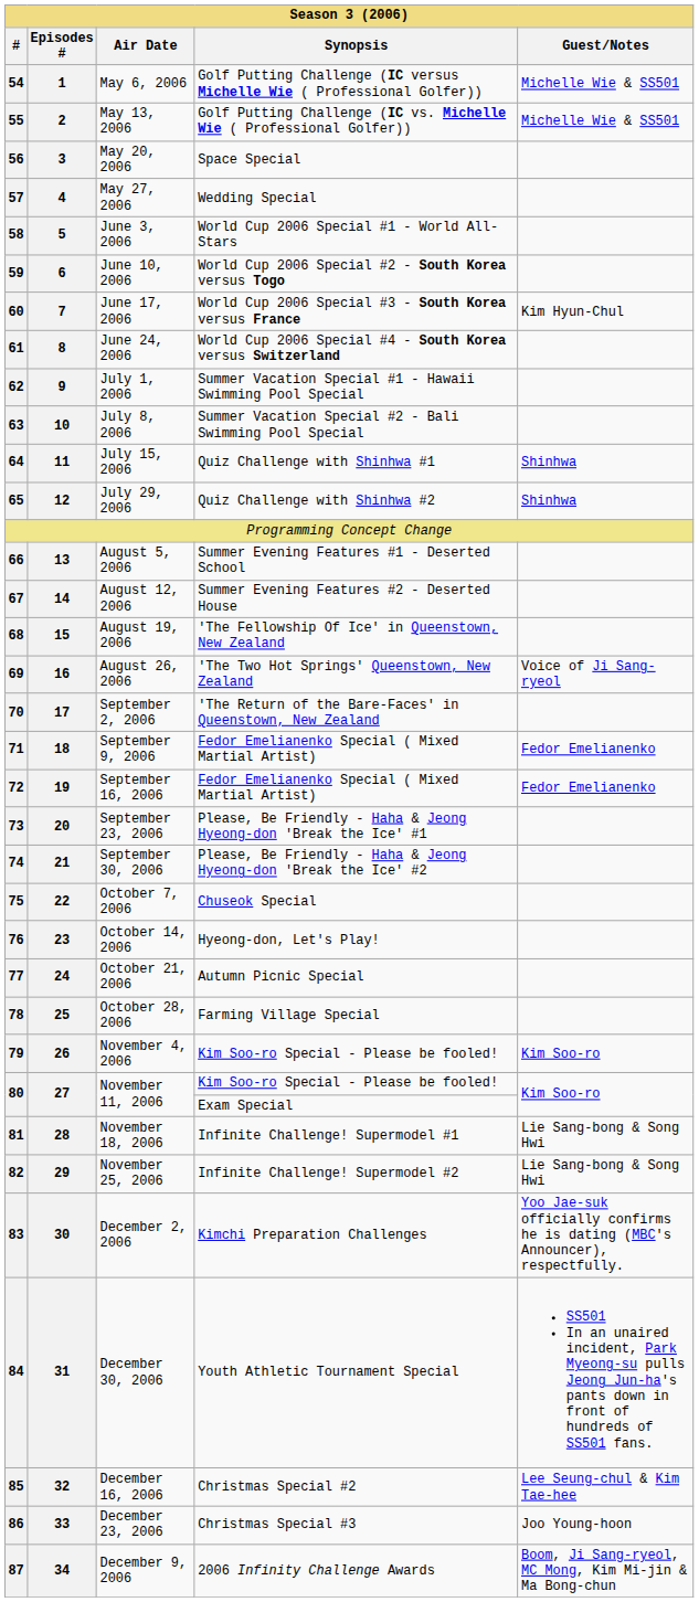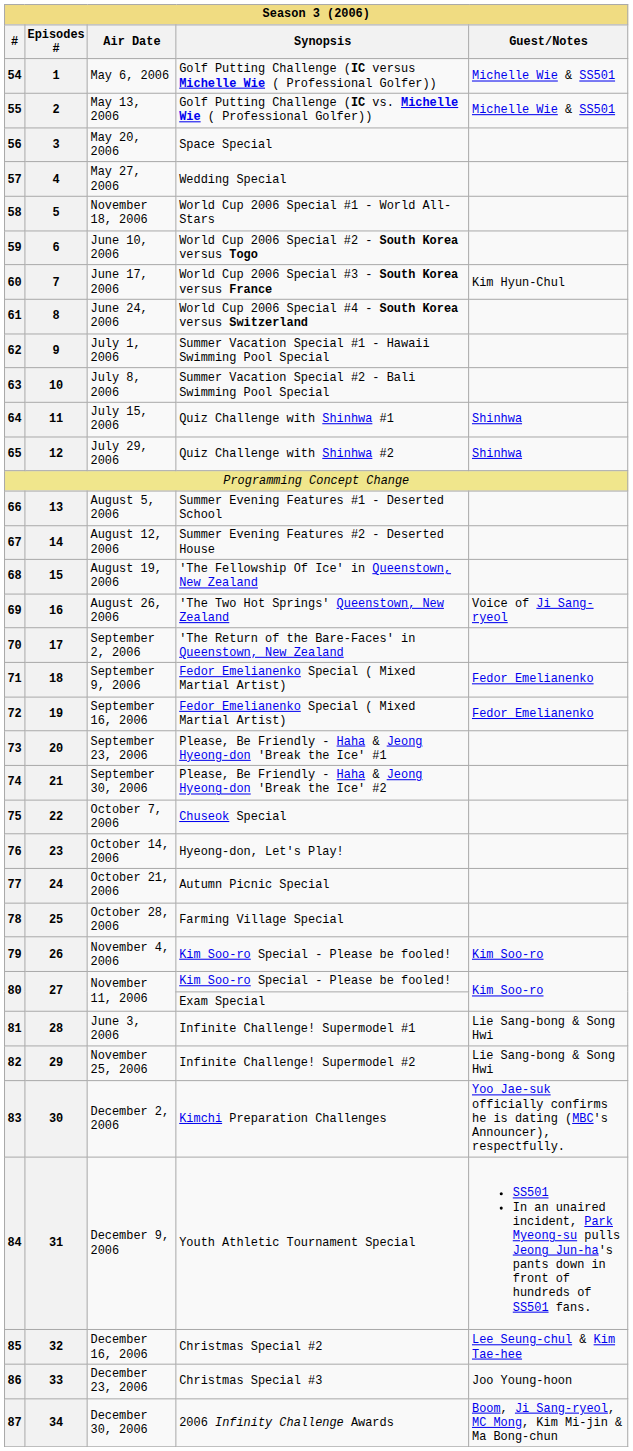58 | Air Date: June 3, 2006 -> November 18, 2006
81 | Air Date: November 18, 2006 -> June 3, 2006
84 | Air Date: December 30, 2006 -> December 9, 2006
87 | Air Date: December 9, 2006 -> December 30, 2006
